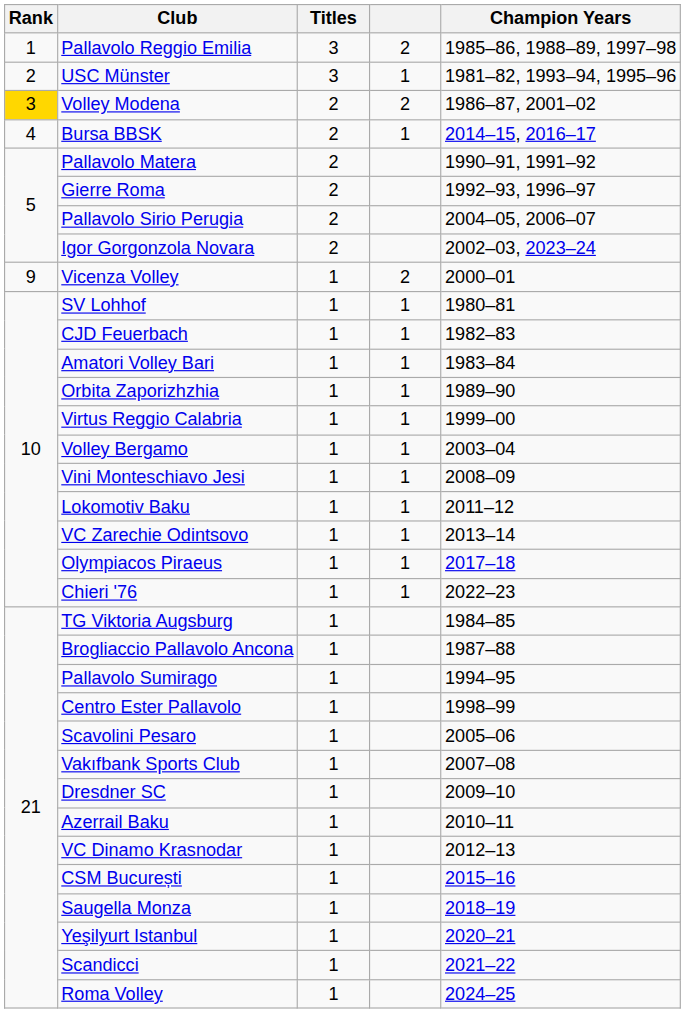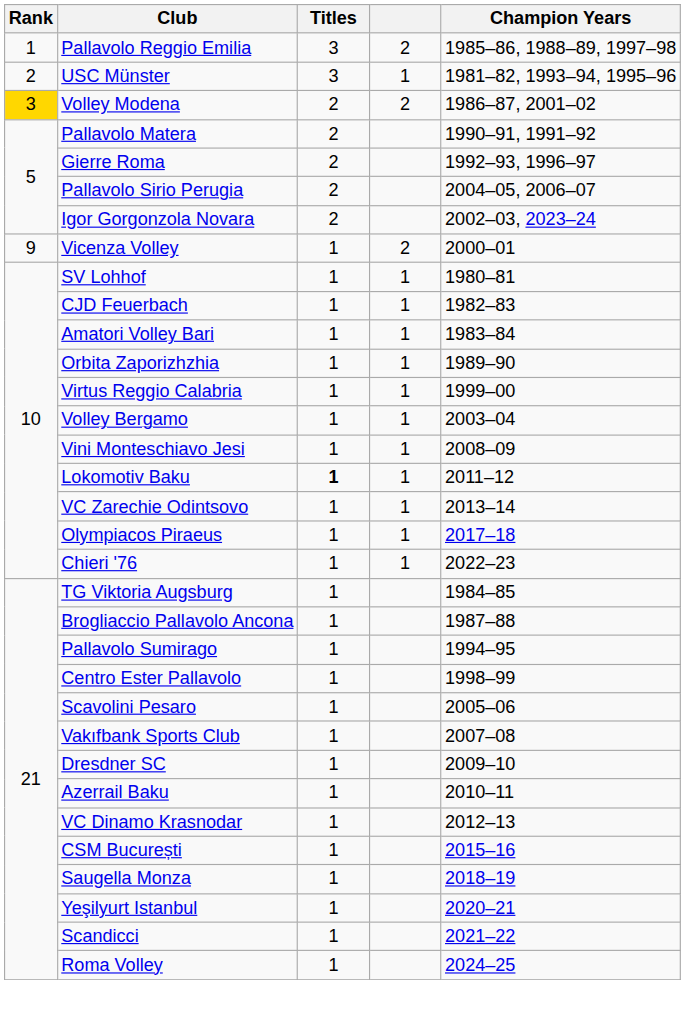- row: 4 | Bursa BBSK | 2 | 1 | 2014–15, 2016–17
Lokomotiv Baku | Titles: normal -> bold
